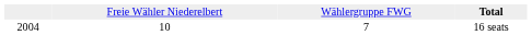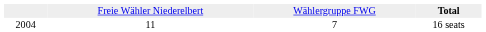16 seats | column 2: 10 -> 11
